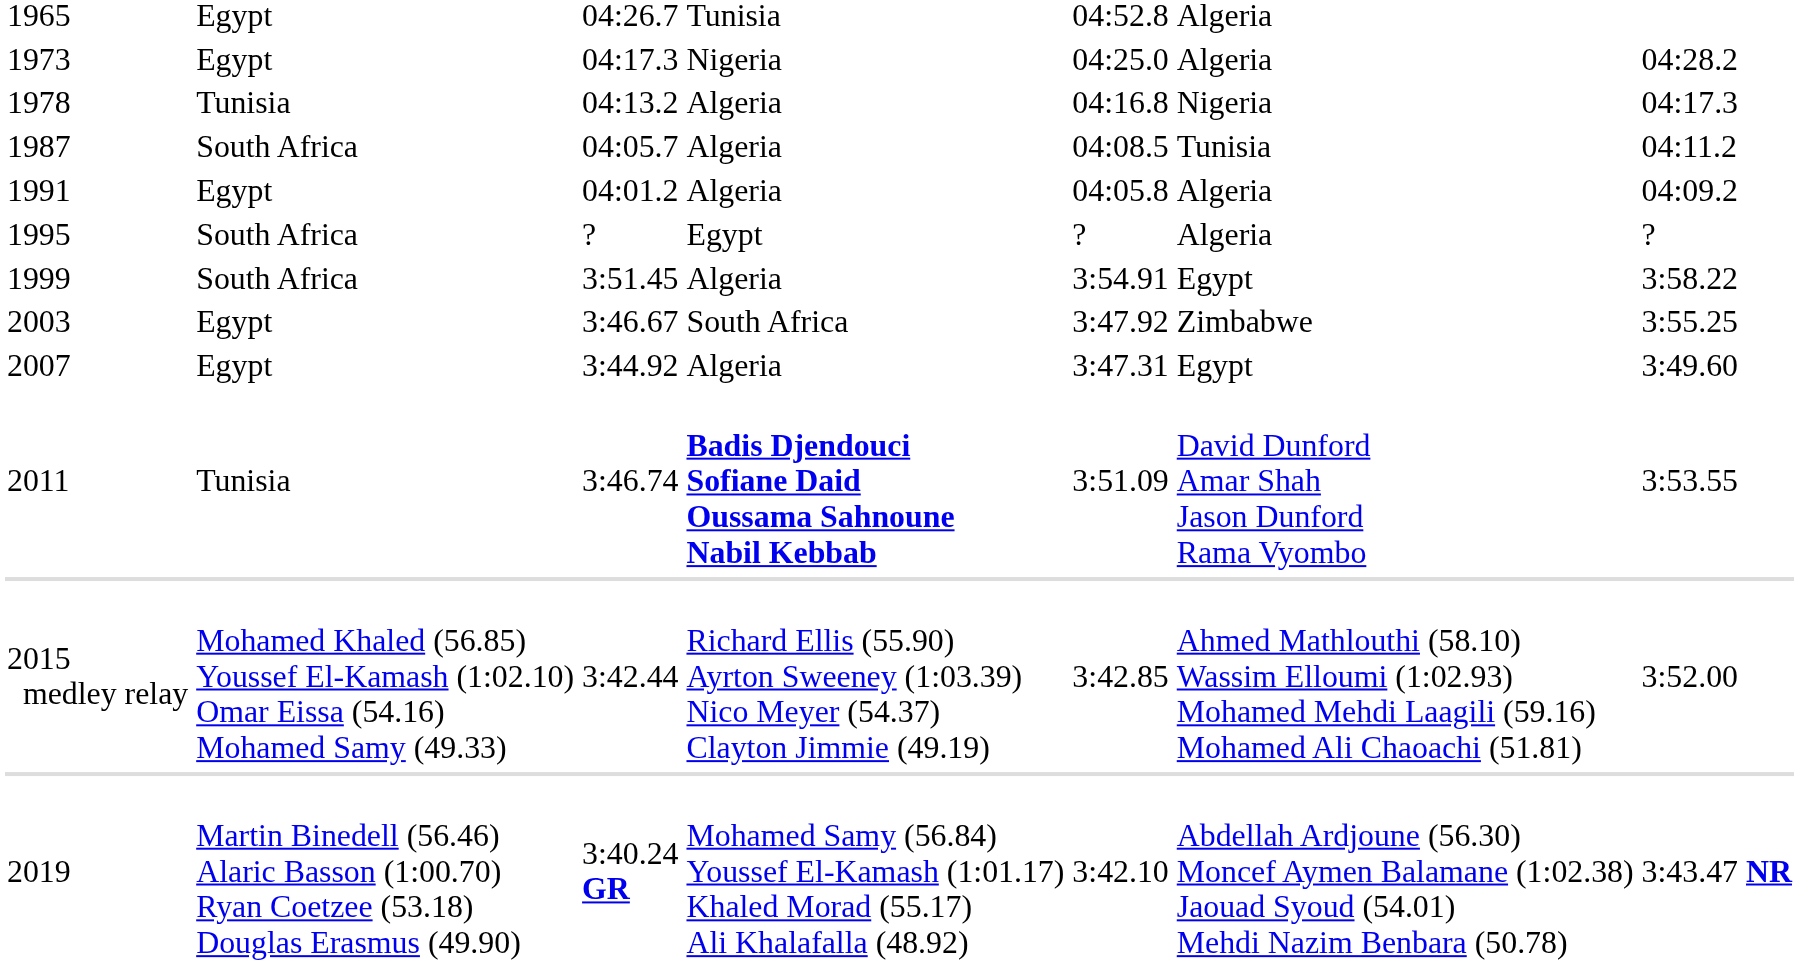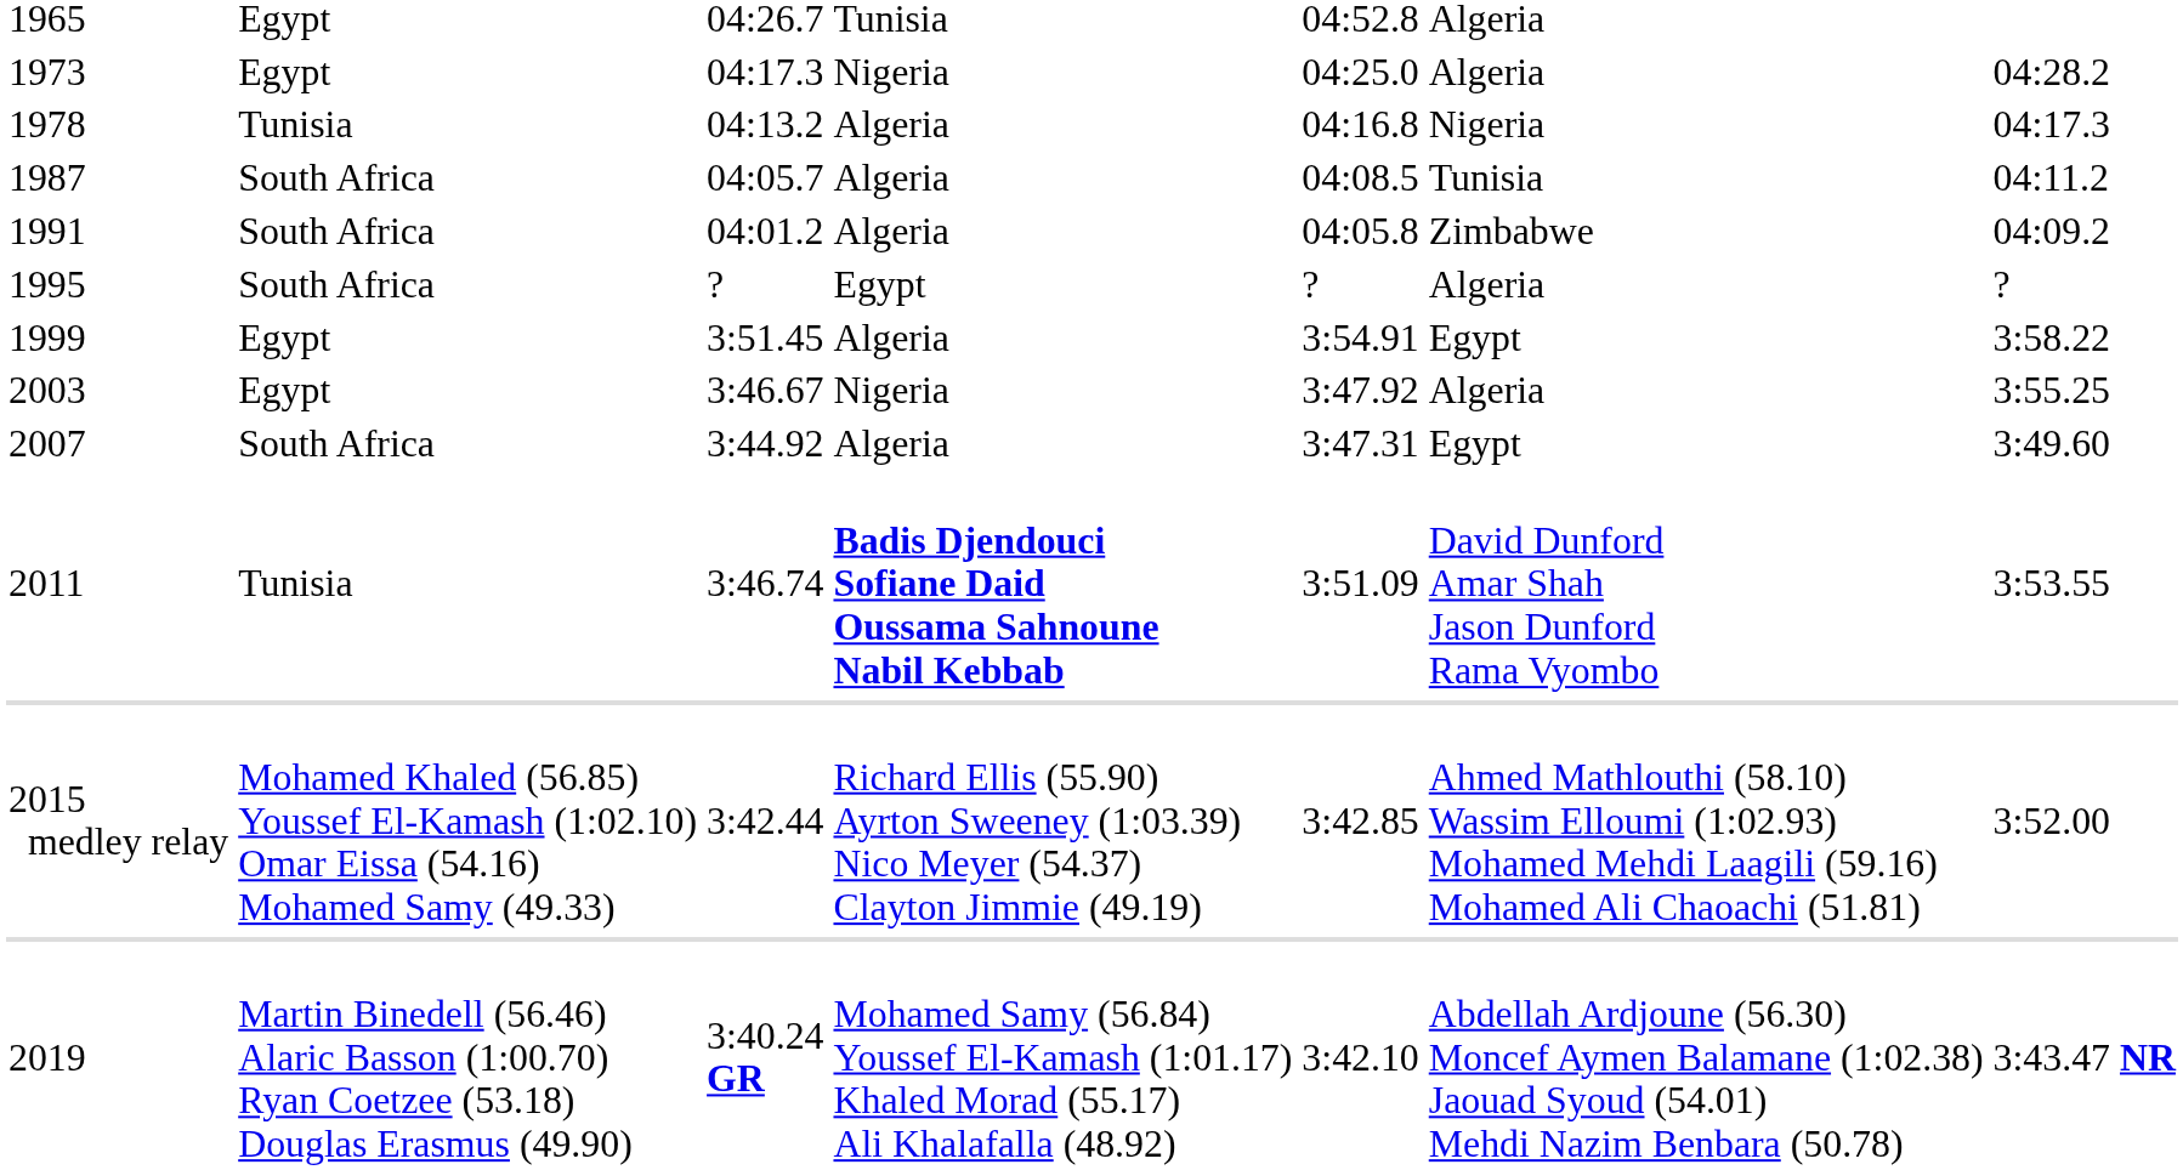1991 | column 2: Egypt -> South Africa
1991 | column 6: Algeria -> Zimbabwe
1999 | column 2: South Africa -> Egypt
2003 | column 4: South Africa -> Nigeria
2003 | column 6: Zimbabwe -> Algeria
2007 | column 2: Egypt -> South Africa
